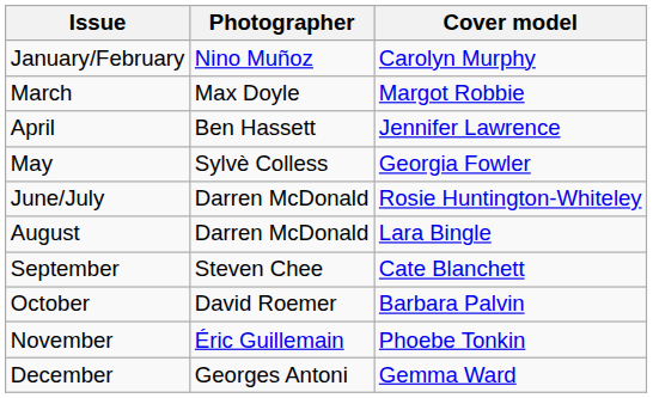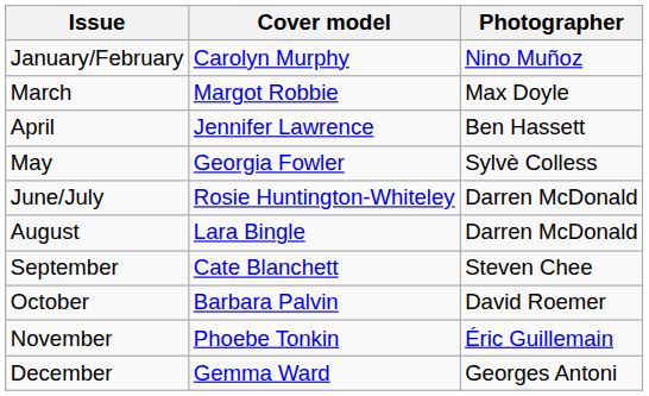columns swapped: Cover model <-> Photographer
